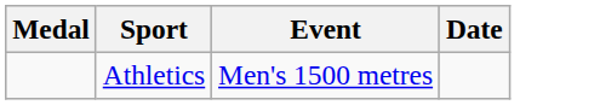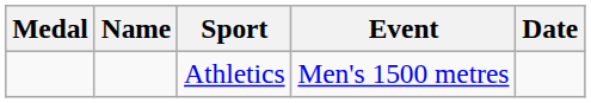+ column: Name
